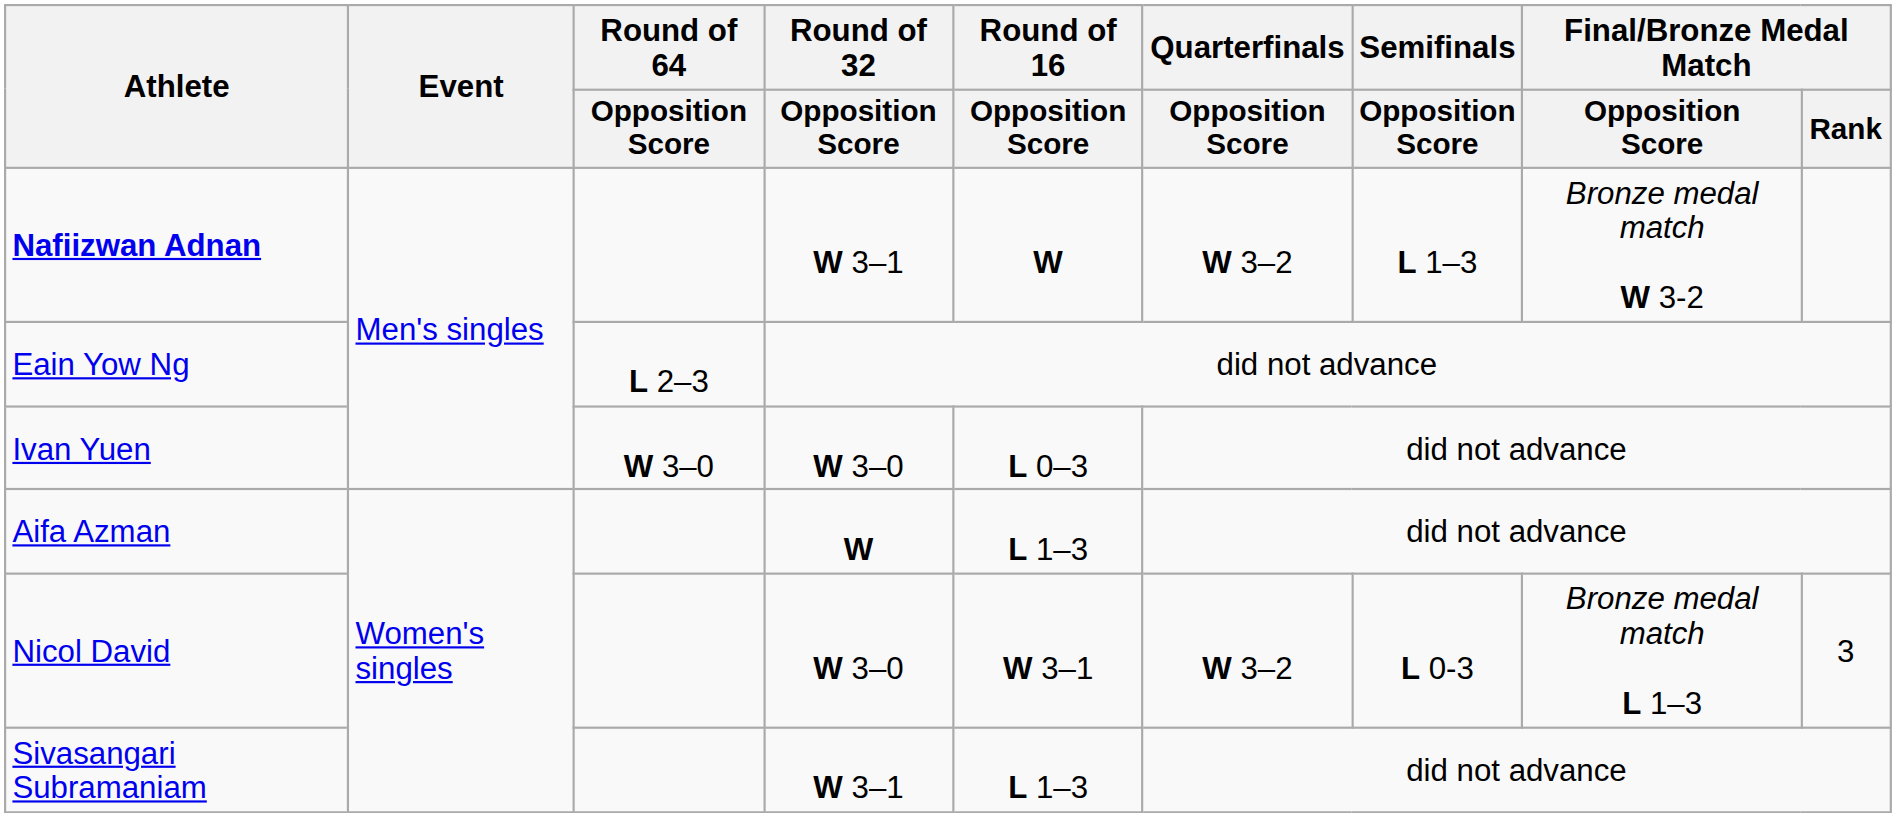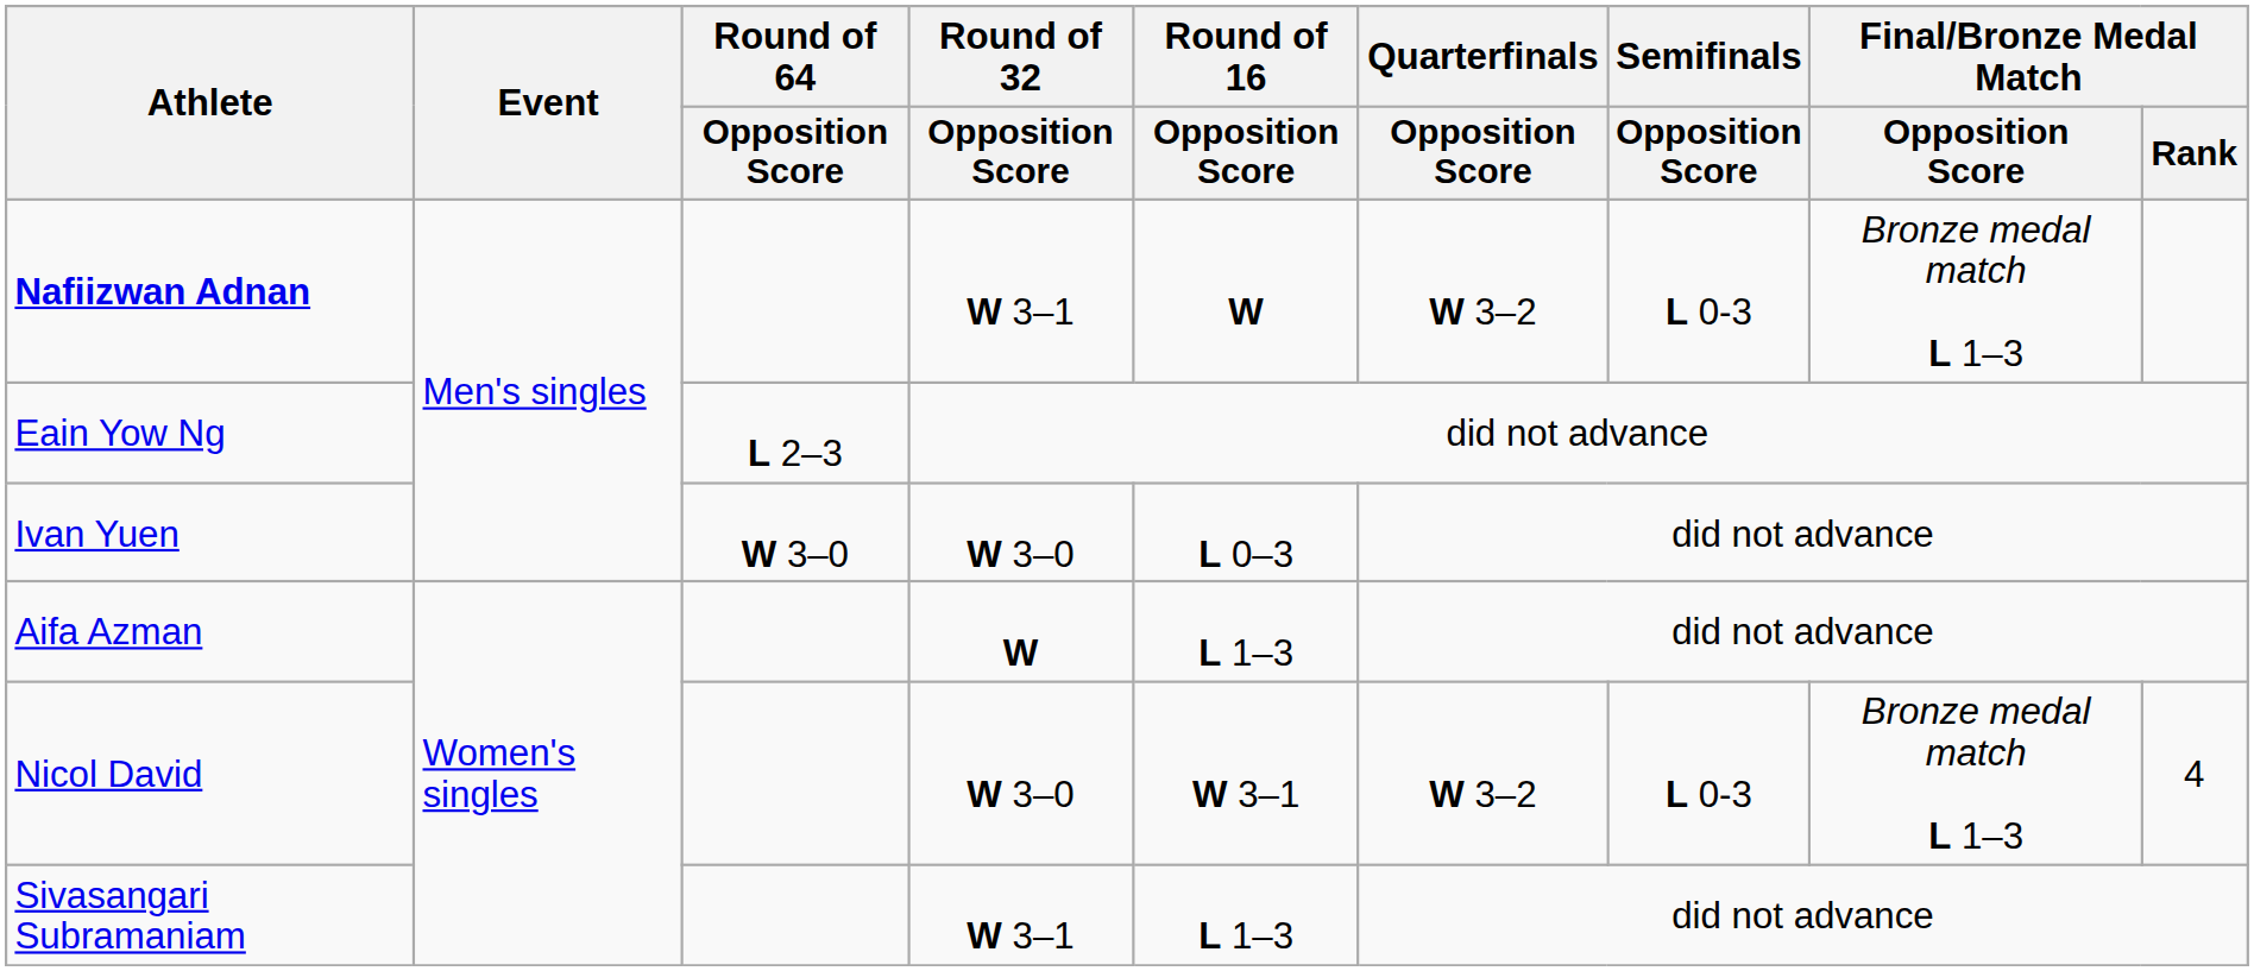Nafiizwan Adnan | Semifinals / Opposition Score: L 1–3 -> L 0-3
Nafiizwan Adnan | Final/Bronze Medal Match / Opposition Score: Bronze medal match W 3-2 -> Bronze medal match L 1–3
Nicol David | Final/Bronze Medal Match / Rank: 3 -> 4
